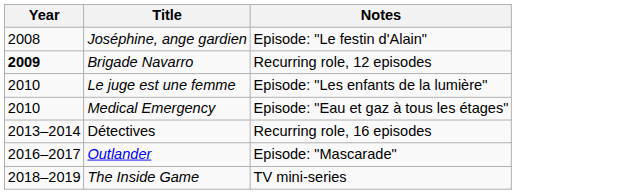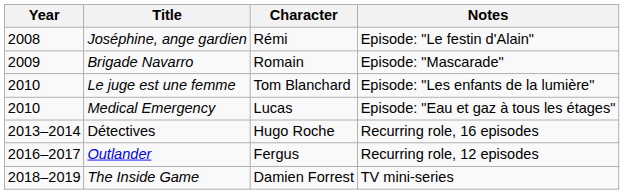+ column: Character | Rémi | Romain | Tom Blanchard | Lucas | Hugo Roche | Fergus | Damien Forrest
Brigade Navarro | Year: bold -> normal
Brigade Navarro | Notes: Recurring role, 12 episodes -> Episode: "Mascarade"
Outlander | Notes: Episode: "Mascarade" -> Recurring role, 12 episodes
